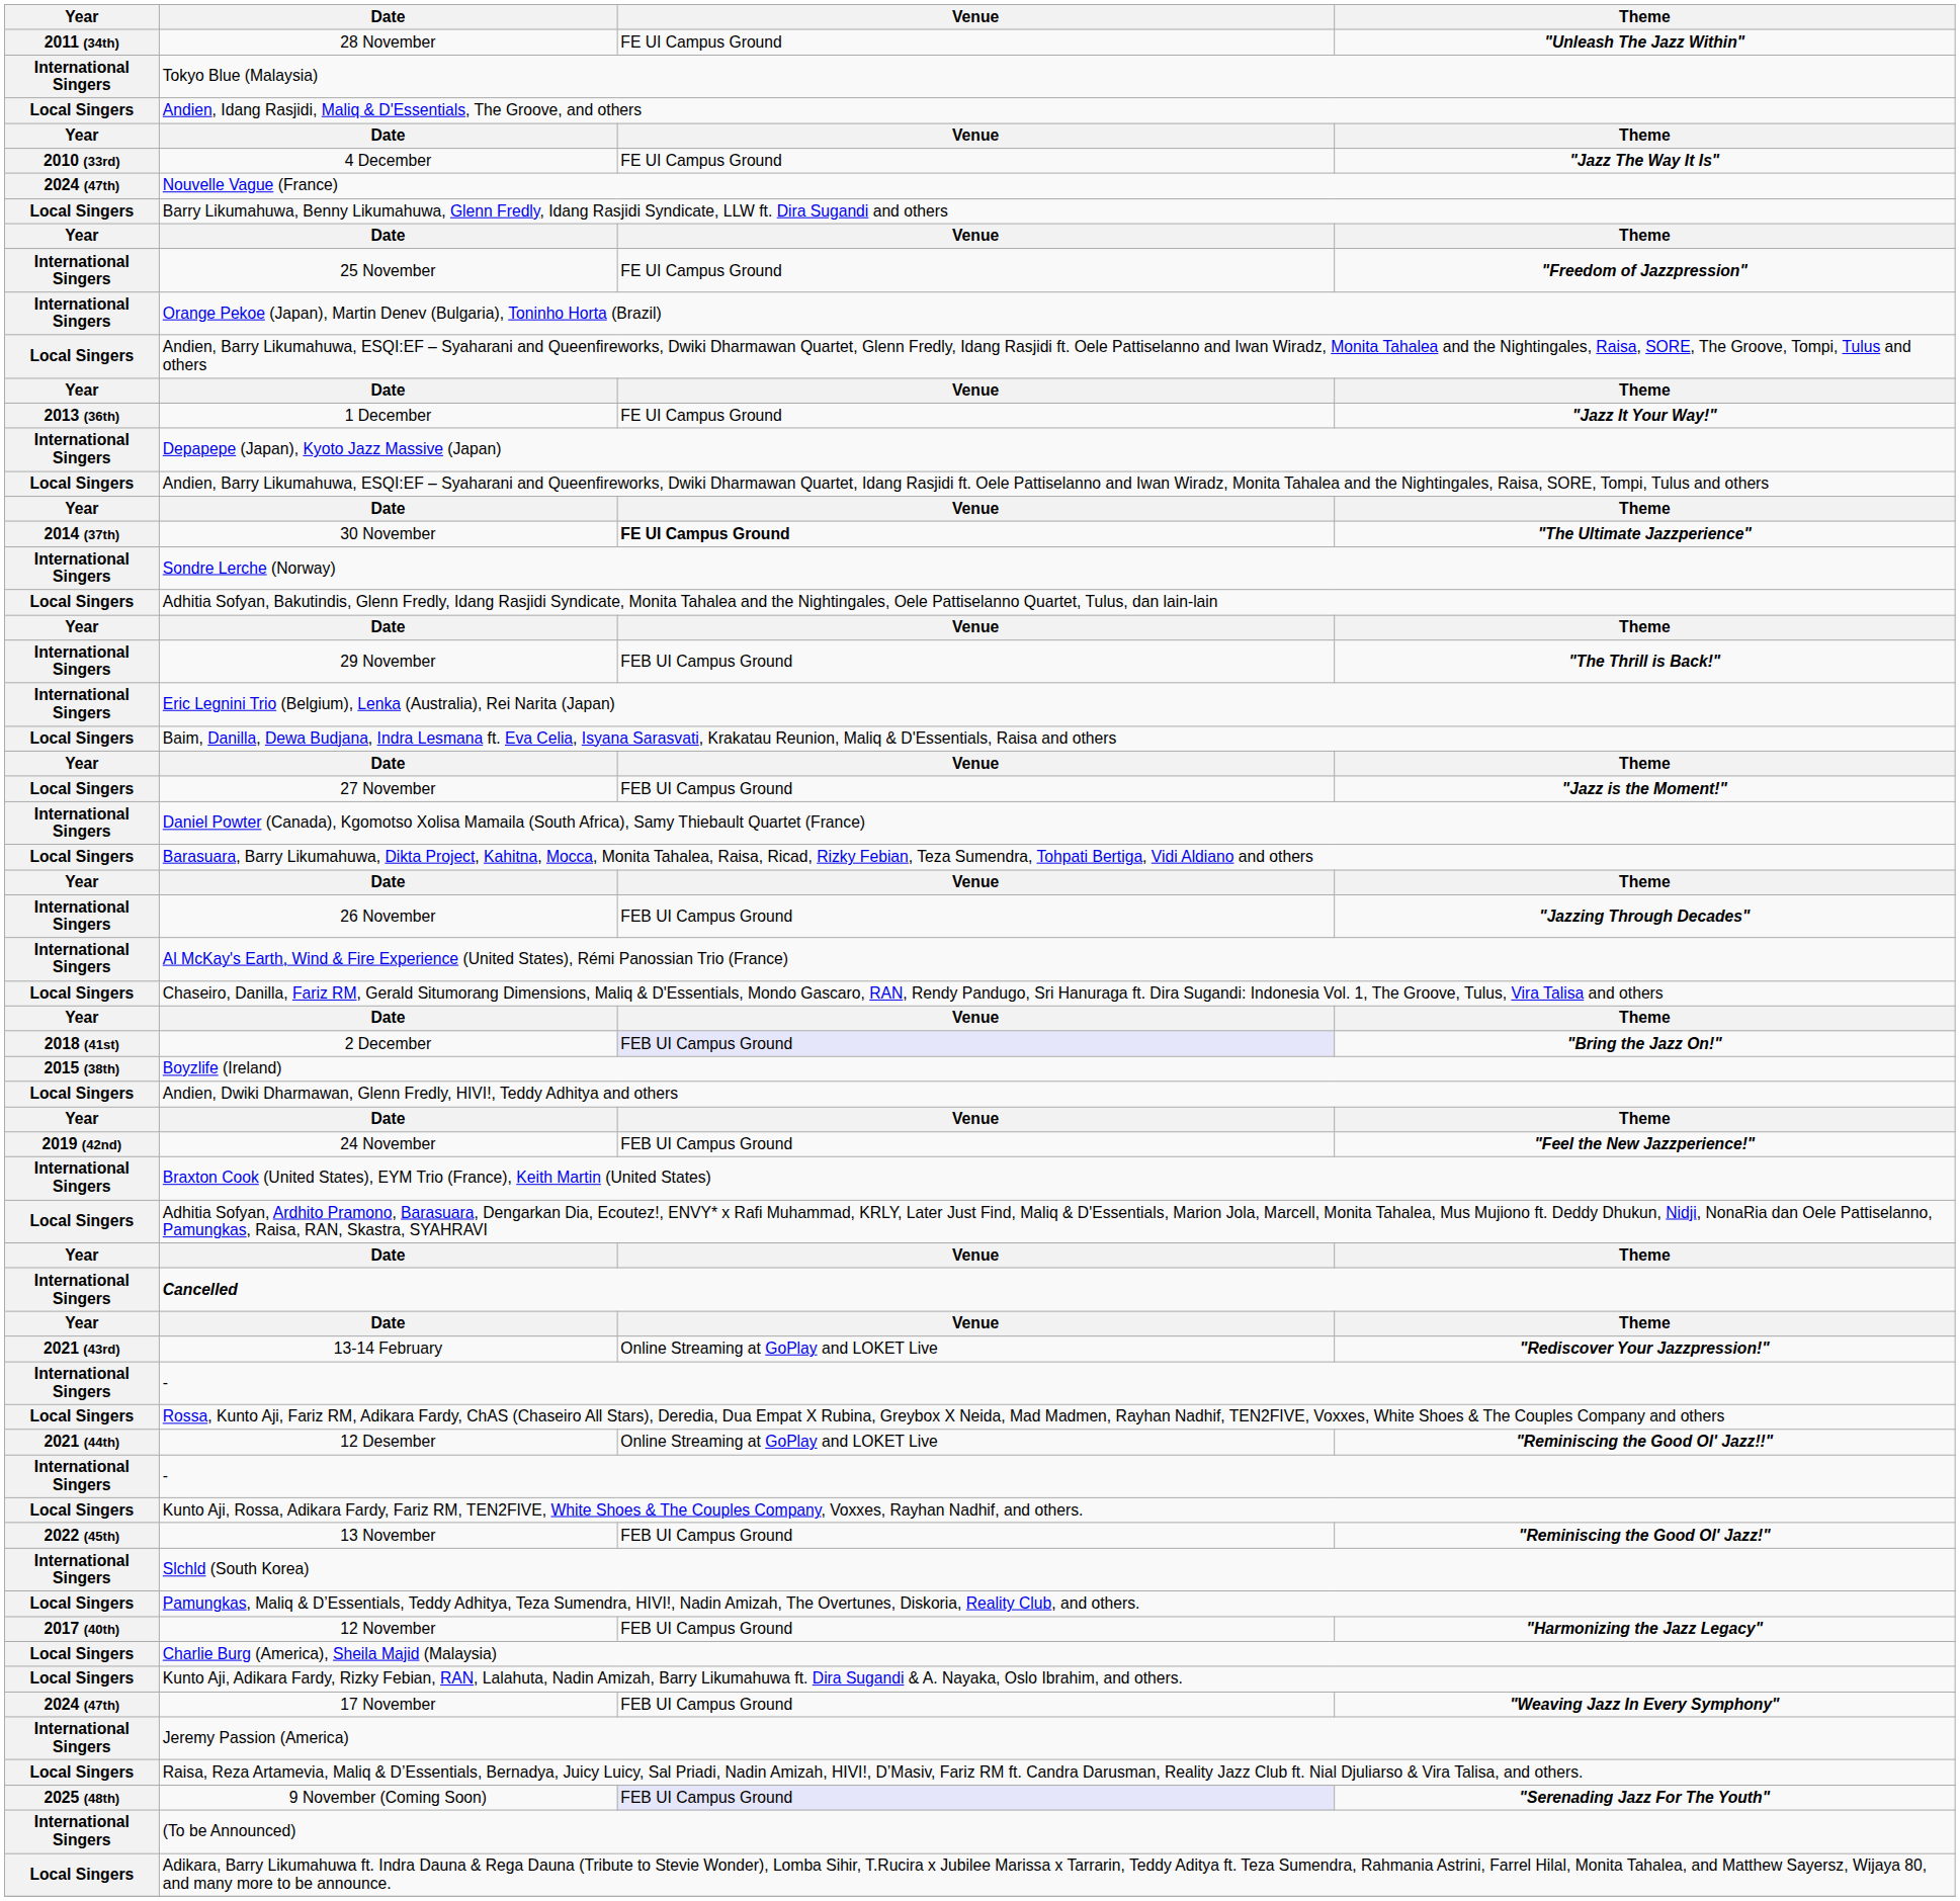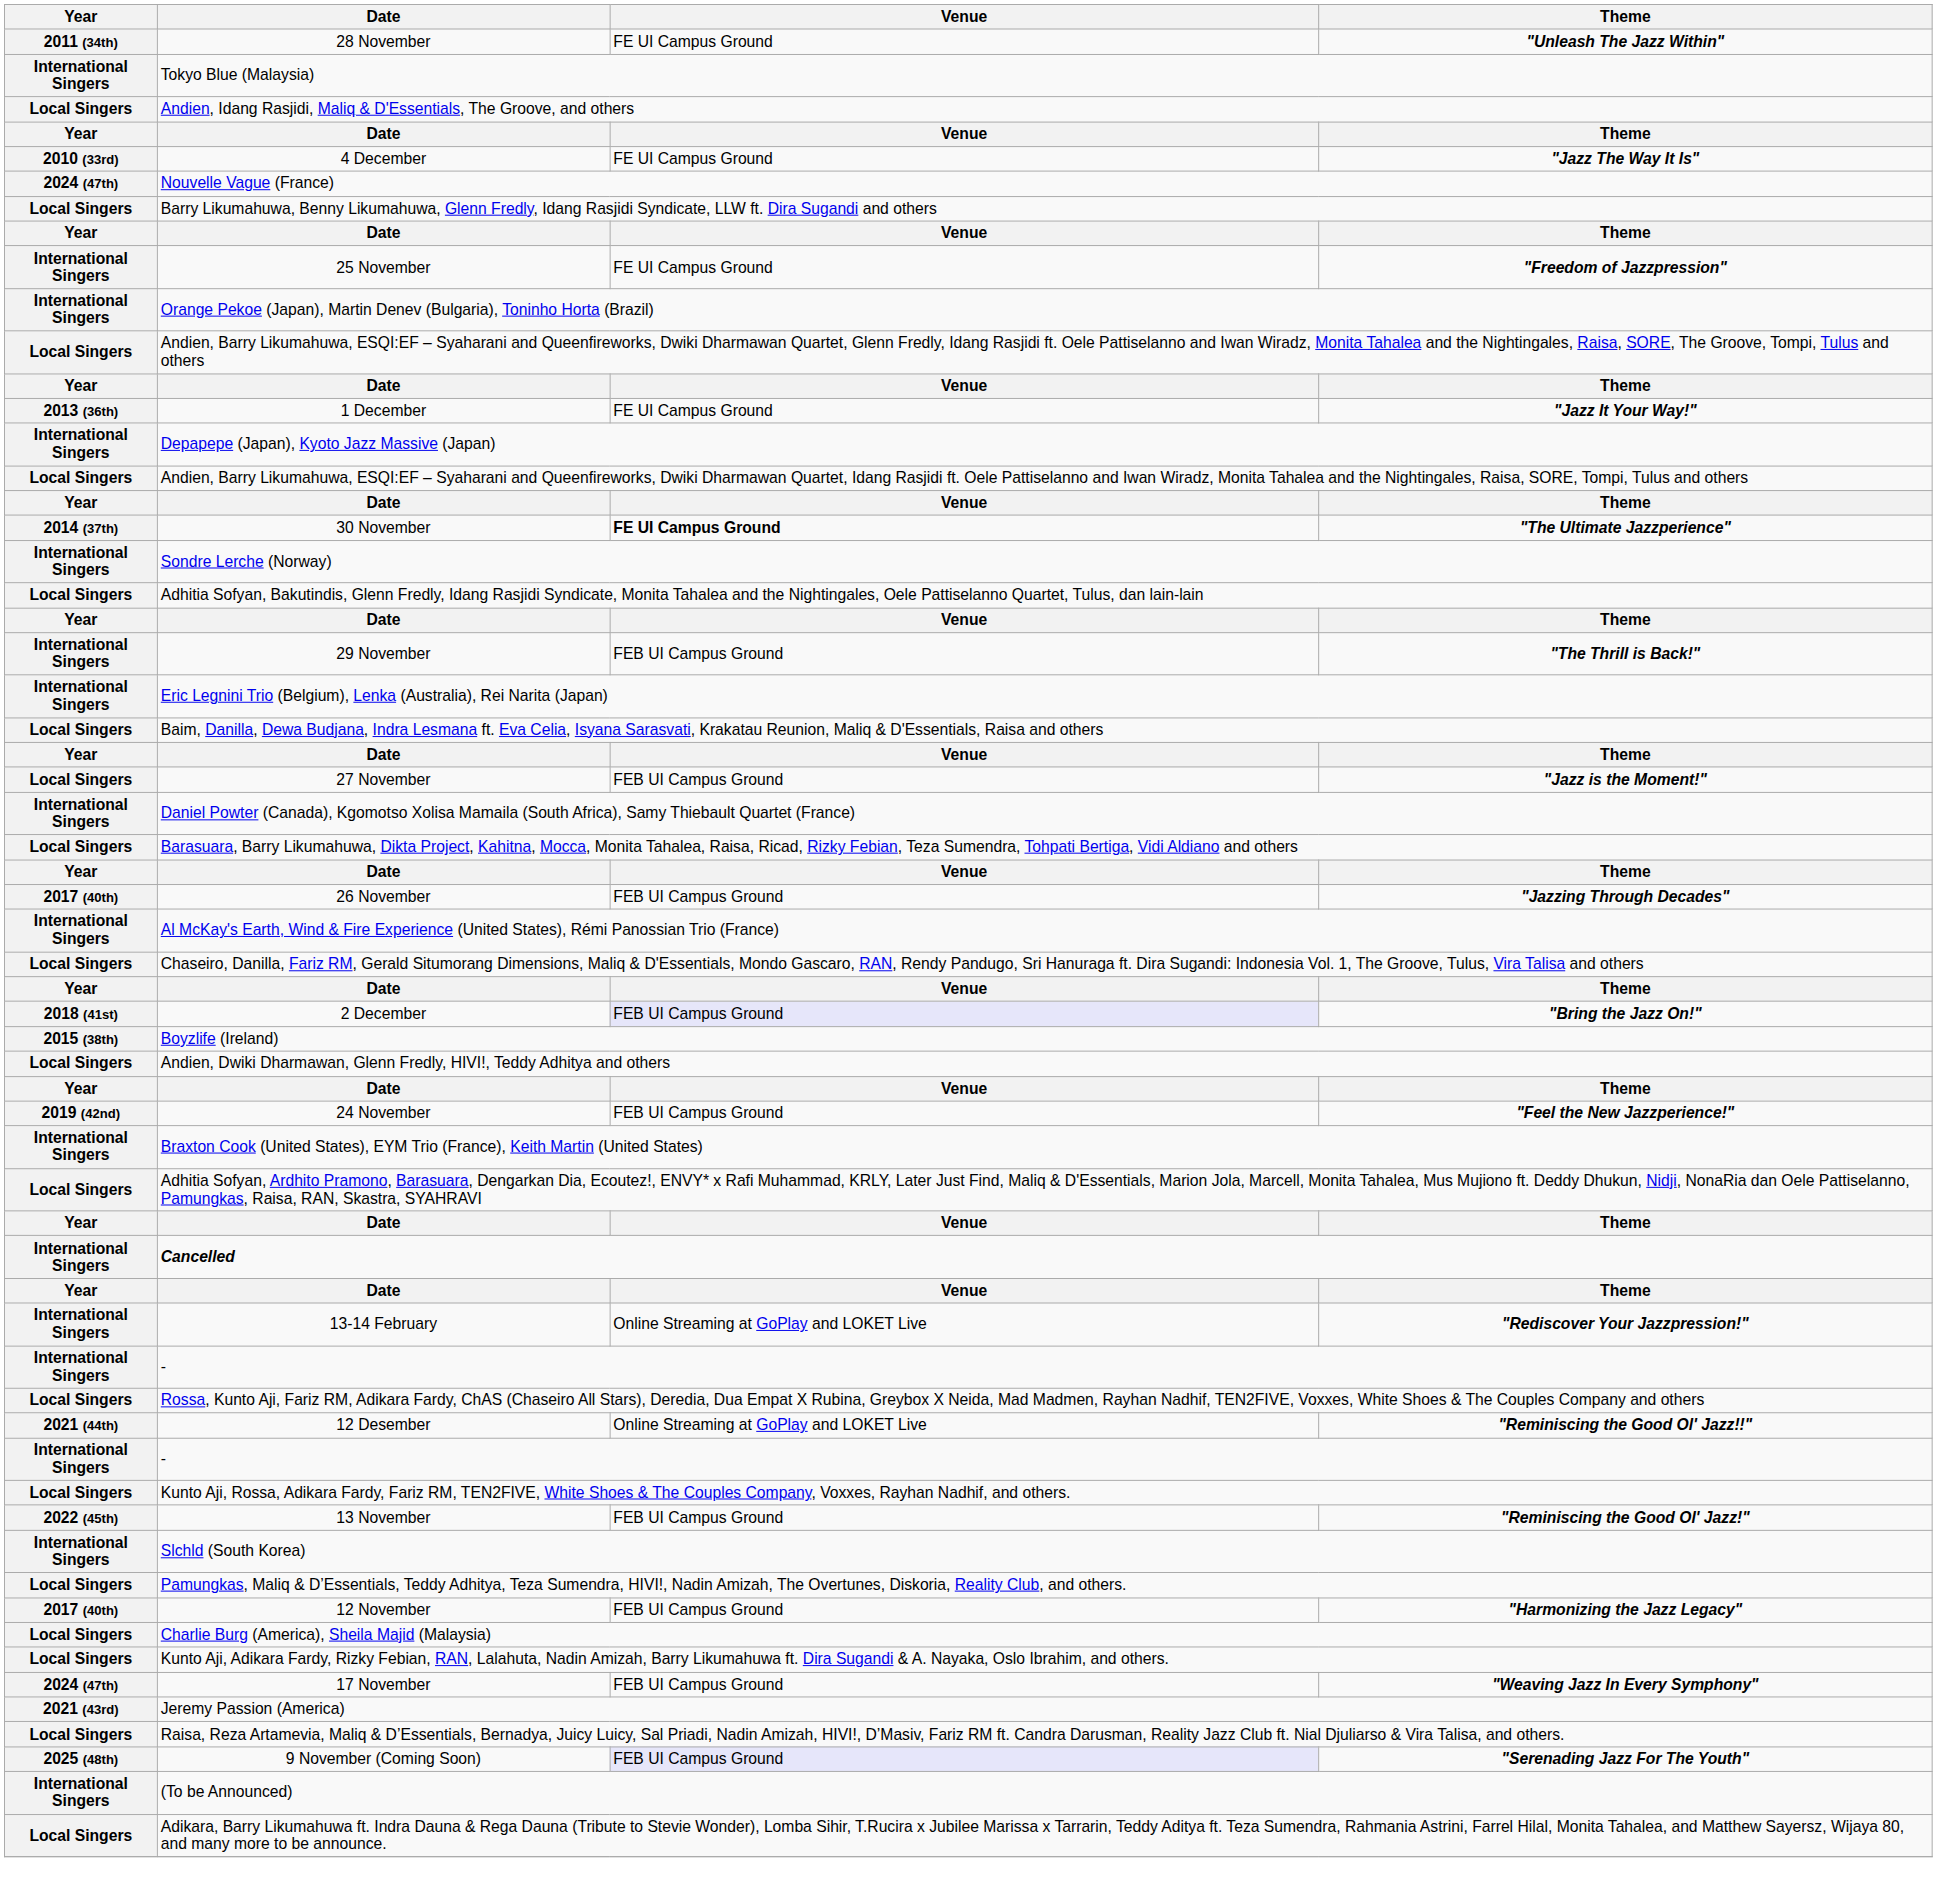26 November | Year: International Singers -> 2017 (40th)
13-14 February | Year: 2021 (43rd) -> International Singers
Jeremy Passion (America) | Year: International Singers -> 2021 (43rd)
